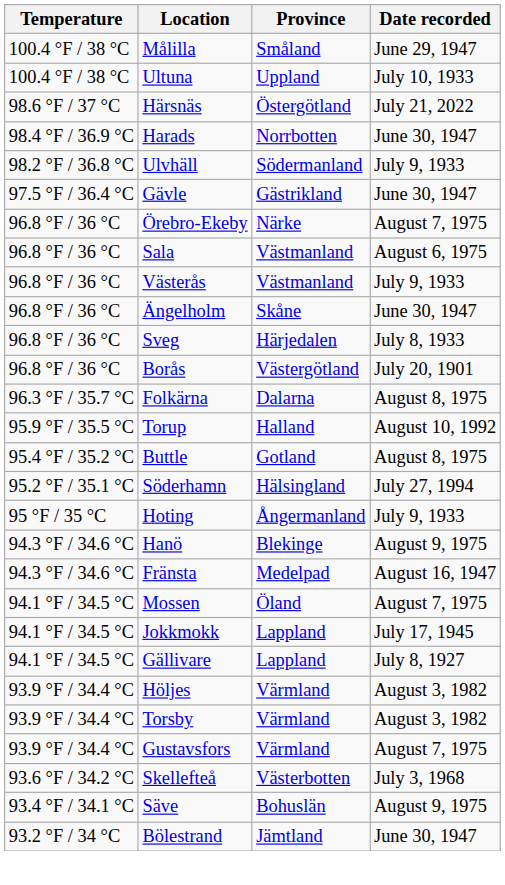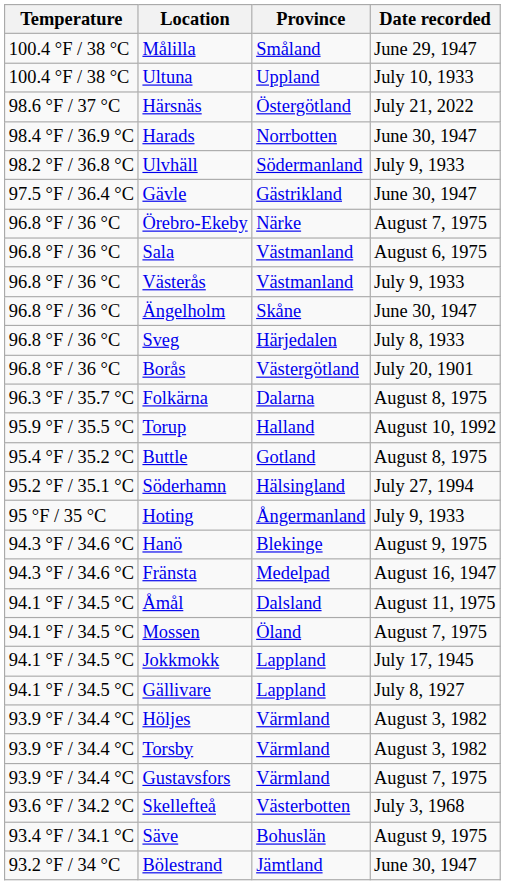+ row: 94.1 °F / 34.5 °C | Åmål | Dalsland | August 11, 1975
